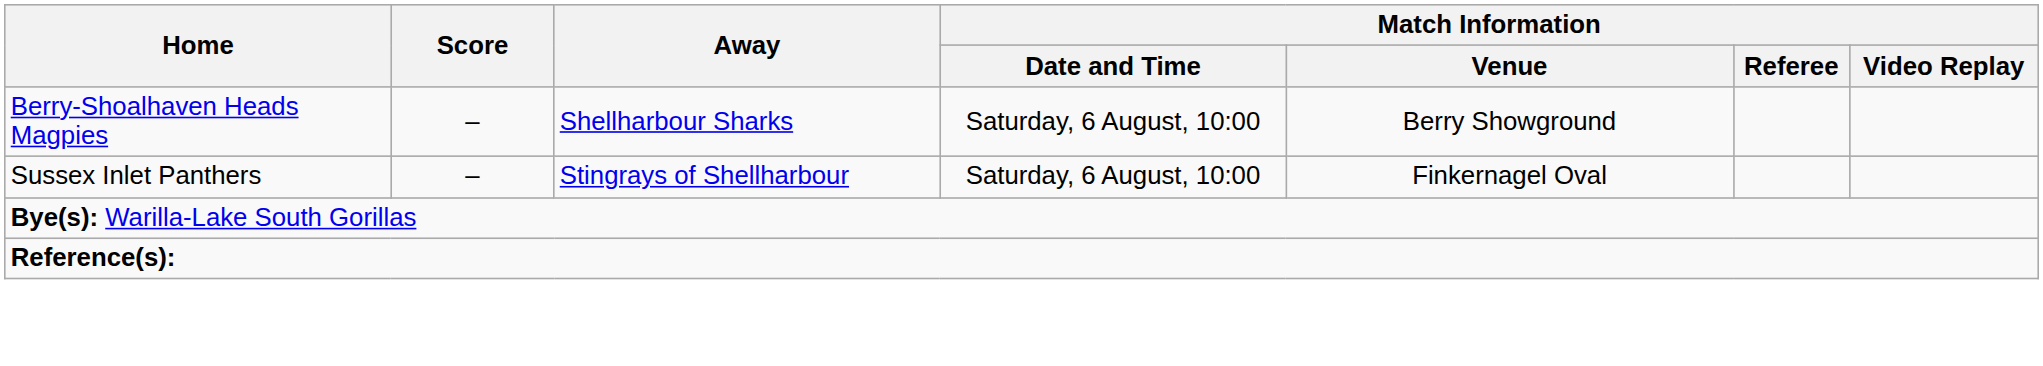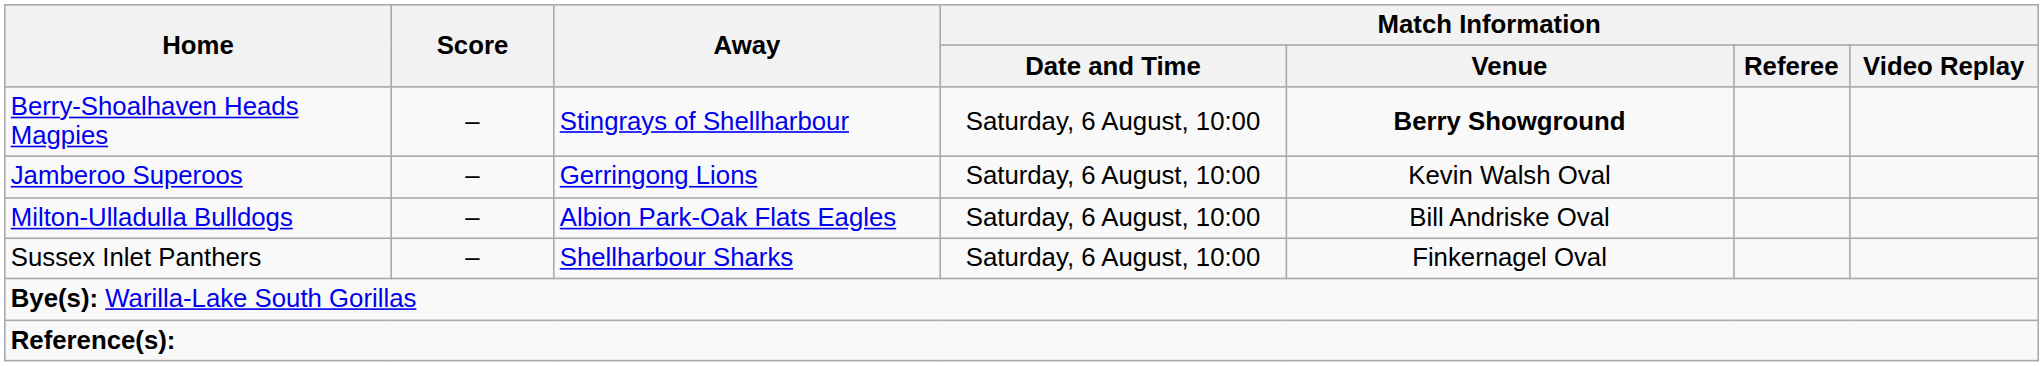Berry-Shoalhaven Heads Magpies | Away: Shellharbour Sharks -> Stingrays of Shellharbour
Berry-Shoalhaven Heads Magpies | Match Information / Venue: normal -> bold
+ row: Jamberoo Superoos | – | Gerringong Lions | Saturday, 6 August, 10:00 | Kevin Walsh Oval
+ row: Milton-Ulladulla Bulldogs | – | Albion Park-Oak Flats Eagles | Saturday, 6 August, 10:00 | Bill Andriske Oval
Sussex Inlet Panthers | Away: Stingrays of Shellharbour -> Shellharbour Sharks
